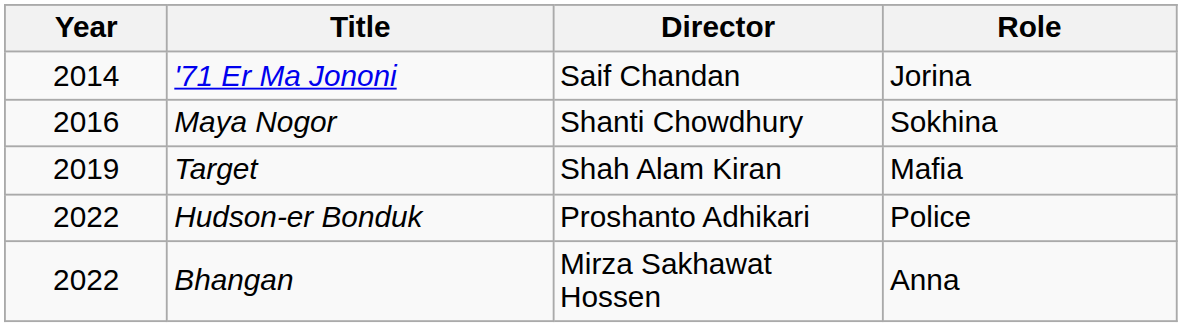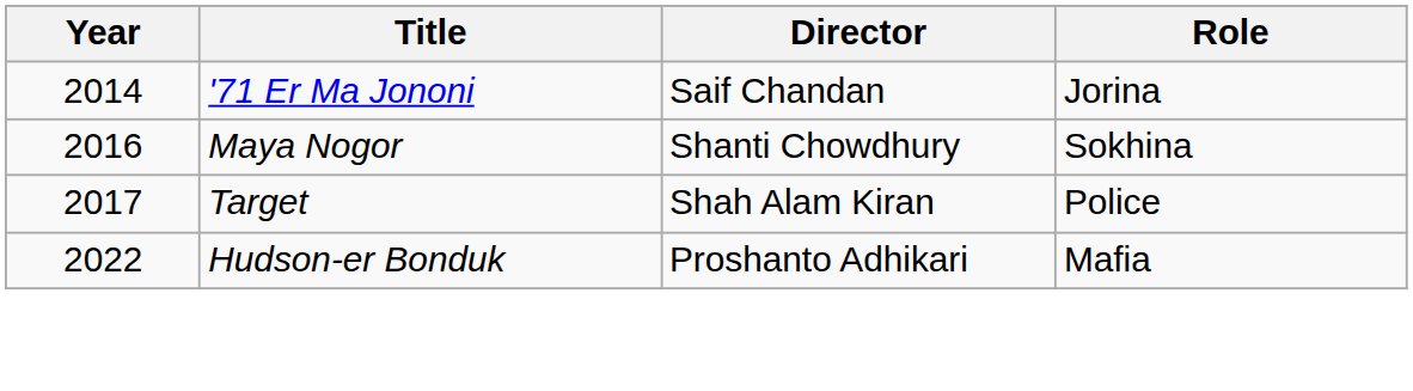Target | Year: 2019 -> 2017
Target | Role: Mafia -> Police
Hudson-er Bonduk | Role: Police -> Mafia
- row: 2022 | Bhangan | Mirza Sakhawat Hossen | Anna
